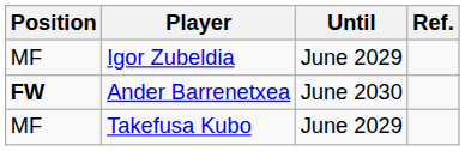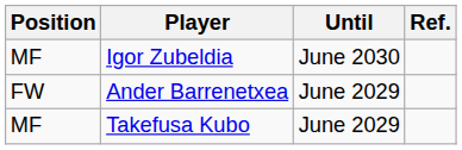Igor Zubeldia | Until: June 2029 -> June 2030
Ander Barrenetxea | Position: bold -> normal
Ander Barrenetxea | Until: June 2030 -> June 2029
